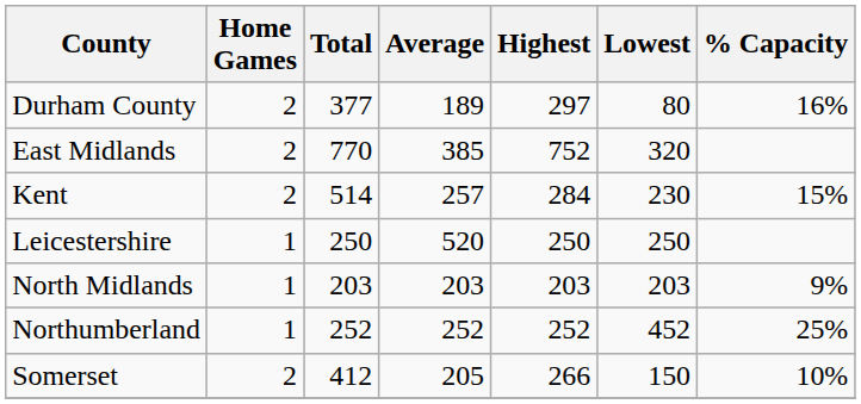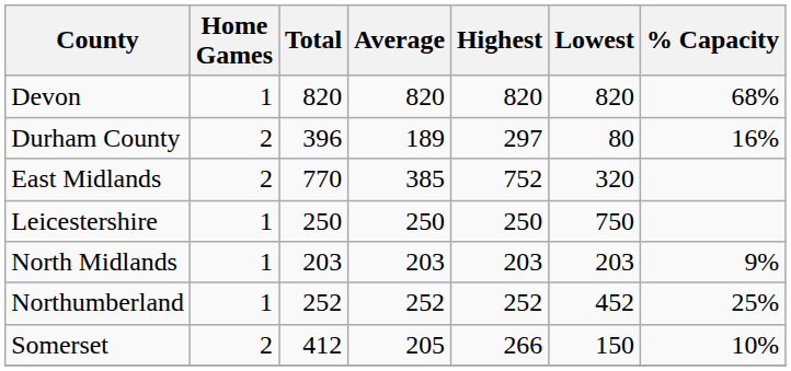+ row: Devon | 1 | 820 | 820 | 820 | 820 | 68%
Durham County | Total: 377 -> 396
- row: Kent | 2 | 514 | 257 | 284 | 230 | 15%
Leicestershire | Average: 520 -> 250
Leicestershire | Lowest: 250 -> 750
